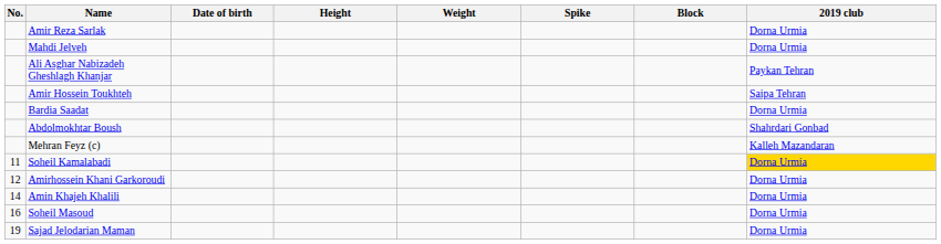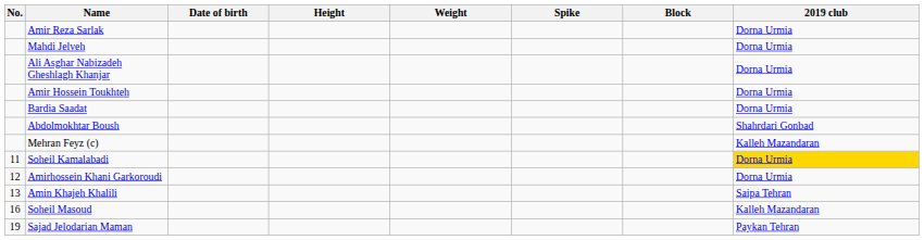Ali Asghar Nabizadeh Gheshlagh Khanjar | 2019 club: Paykan Tehran -> Dorna Urmia
Amir Hossein Toukhteh | 2019 club: Saipa Tehran -> Dorna Urmia
Amin Khajeh Khalili | No.: 14 -> 13
Amin Khajeh Khalili | 2019 club: Dorna Urmia -> Saipa Tehran
Soheil Masoud | 2019 club: Dorna Urmia -> Kalleh Mazandaran
Sajad Jelodarian Maman | 2019 club: Dorna Urmia -> Paykan Tehran
